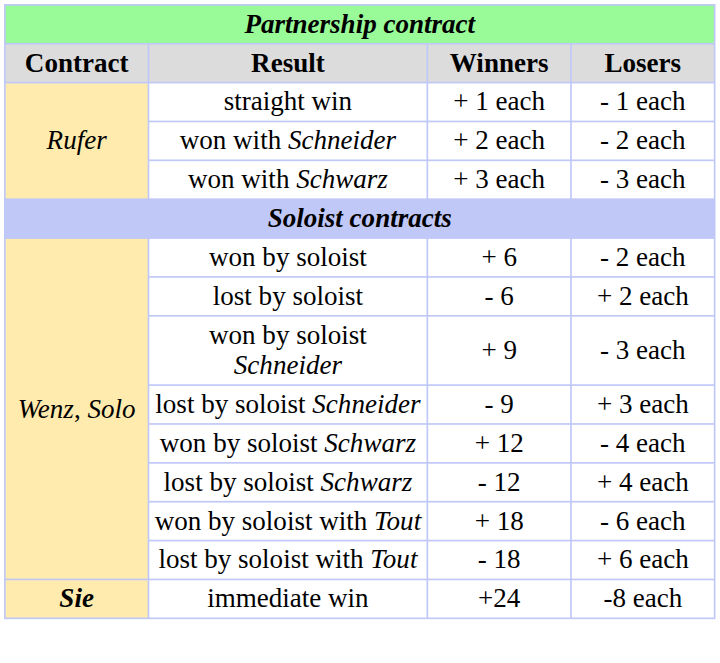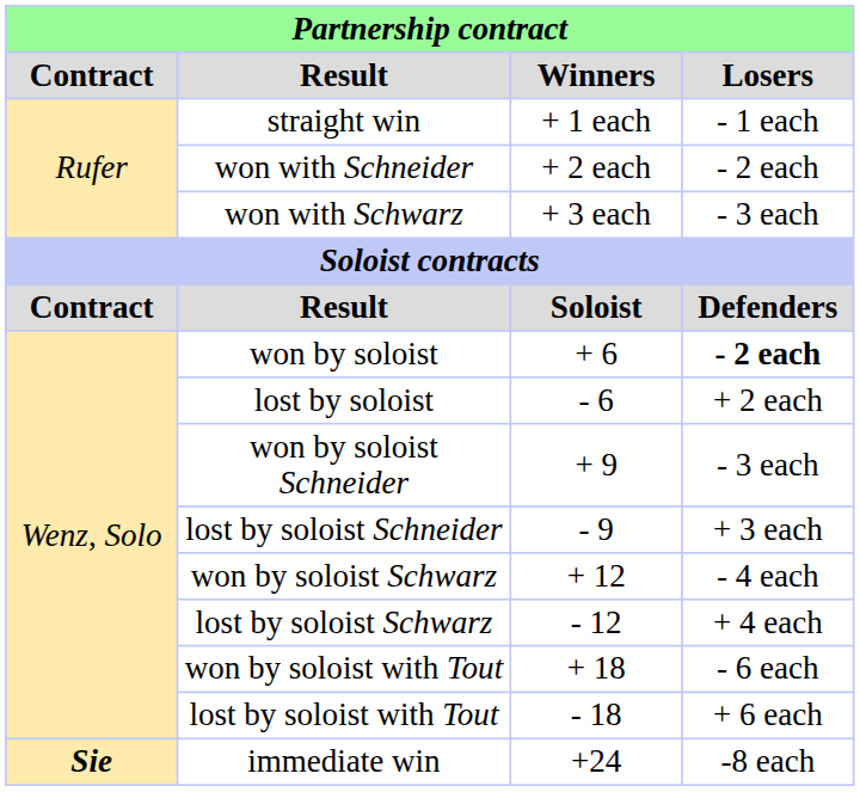+ row: Contract | Result | Soloist | Defenders
won by soloist | column 4: normal -> bold
